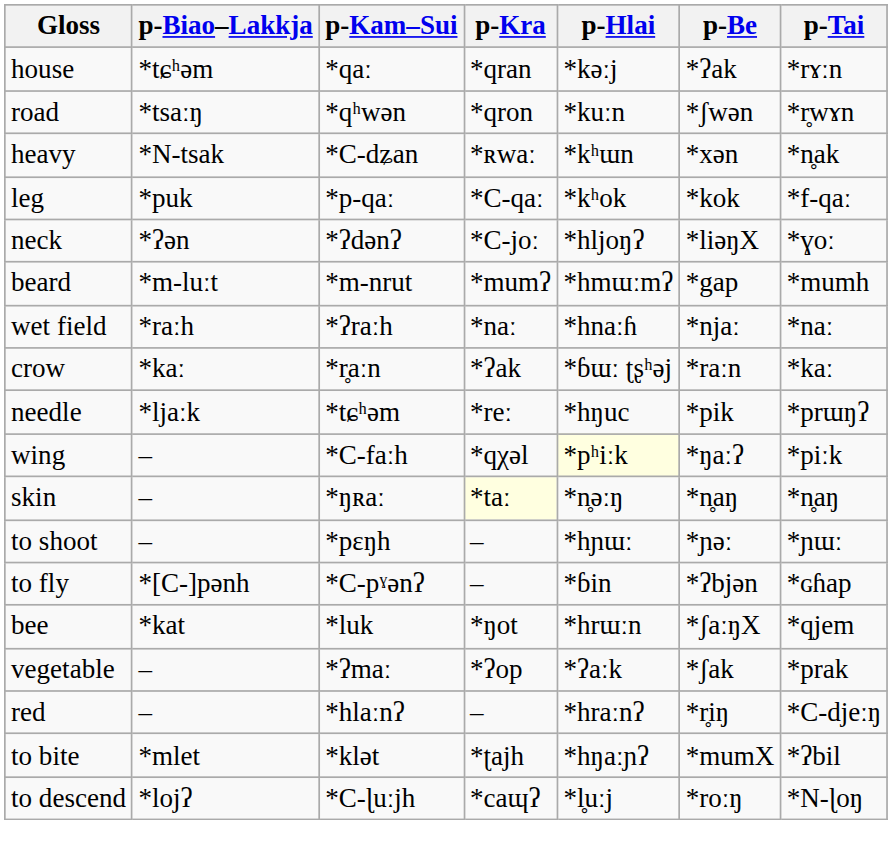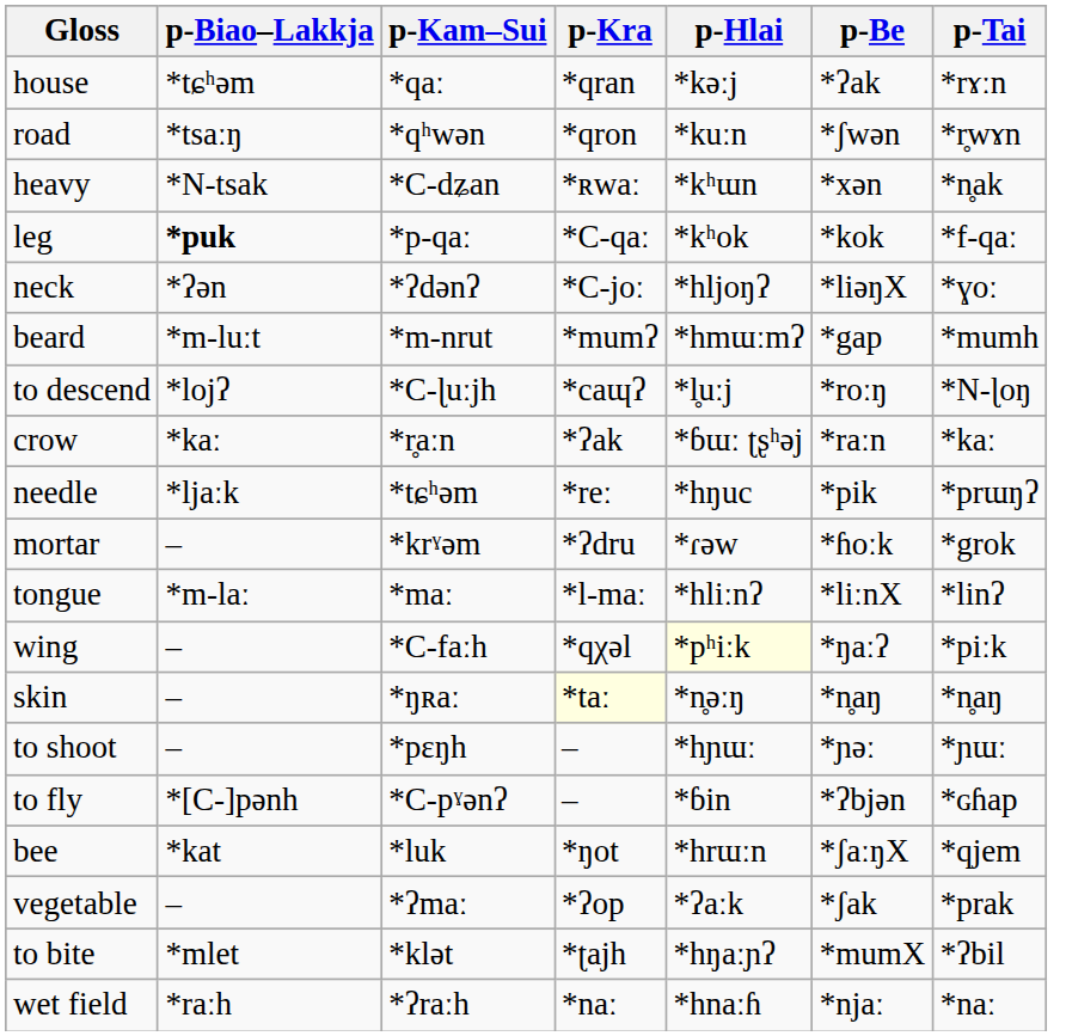leg | p-Biao–Lakkja: normal -> bold
rows swapped: wet field <-> to descend
+ row: mortar | – | *krˠəm | *ʔdru | *ɾəw | *ɦoːk | *grok
+ row: tongue | *m-laː | *maː | *l-maː | *hliːnʔ | *liːnX | *linʔ
- row: red | – | *hlaːnʔ | – | *hraːnʔ | *r̥iŋ | *C-djeːŋ
